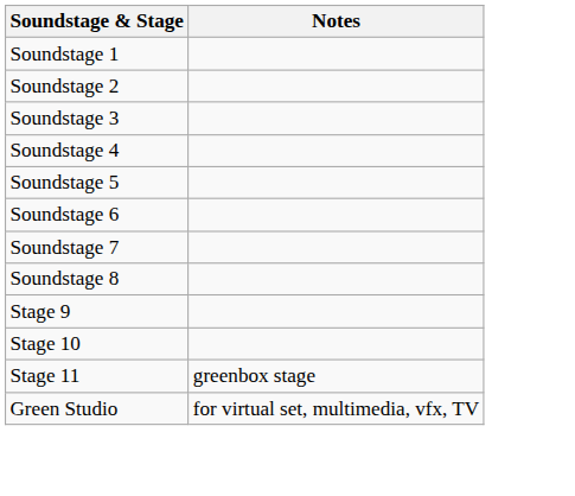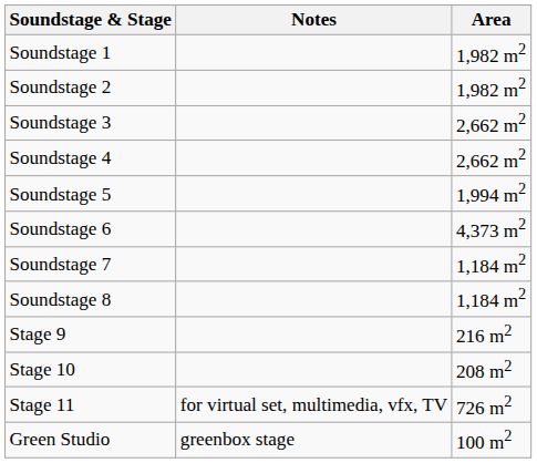+ column: Area | 1,982 m2 | 1,982 m2 | 2,662 m2 | 2,662 m2 | 1,994 m2 | 4,373 m2 | 1,184 m2 | 1,184 m2 | 216 m2 | 208 m2 | 726 m2 | 100 m2
Stage 11 | Notes: greenbox stage -> for virtual set, multimedia, vfx, TV
Green Studio | Notes: for virtual set, multimedia, vfx, TV -> greenbox stage
